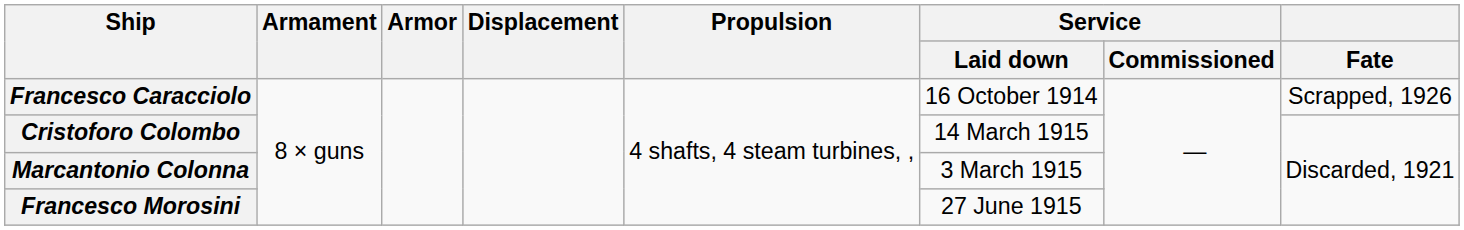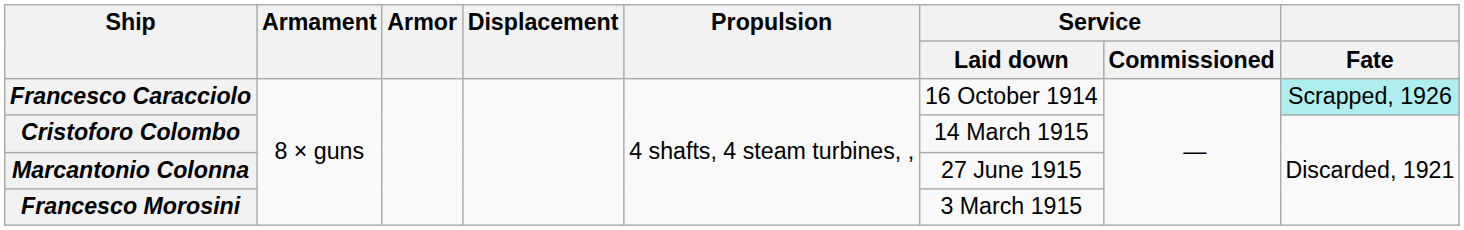Francesco Caracciolo | Fate: no background -> paleturquoise background
Marcantonio Colonna | Service / Laid down: 3 March 1915 -> 27 June 1915
Francesco Morosini | Service / Laid down: 27 June 1915 -> 3 March 1915
